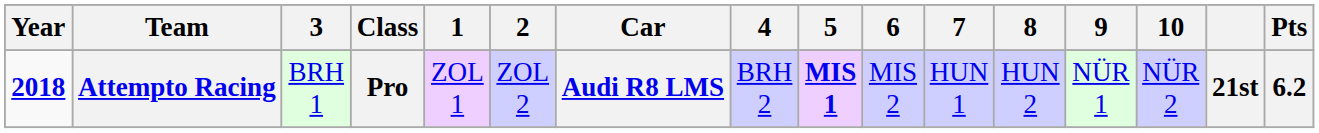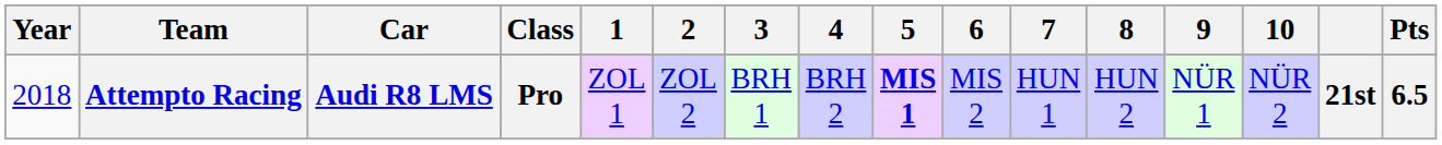columns swapped: Car <-> 3
Attempto Racing | Year: bold -> normal
Attempto Racing | Pts: 6.2 -> 6.5
